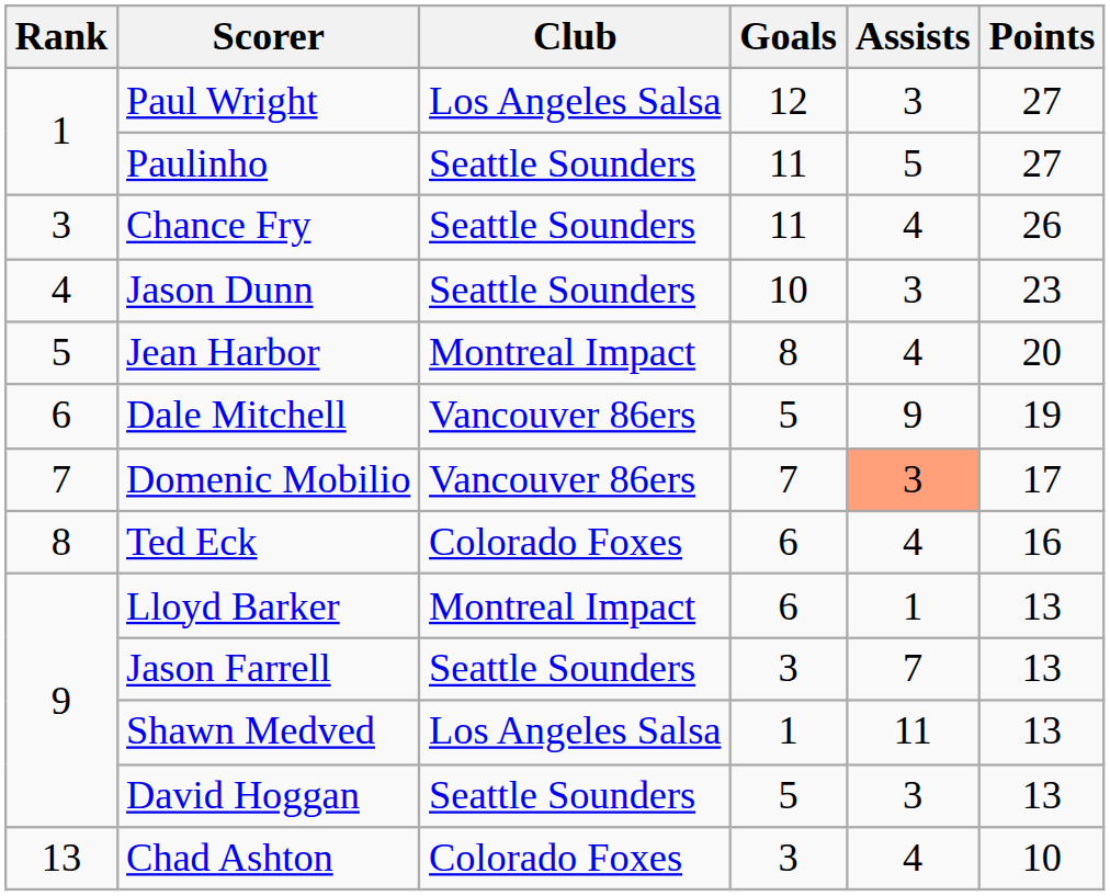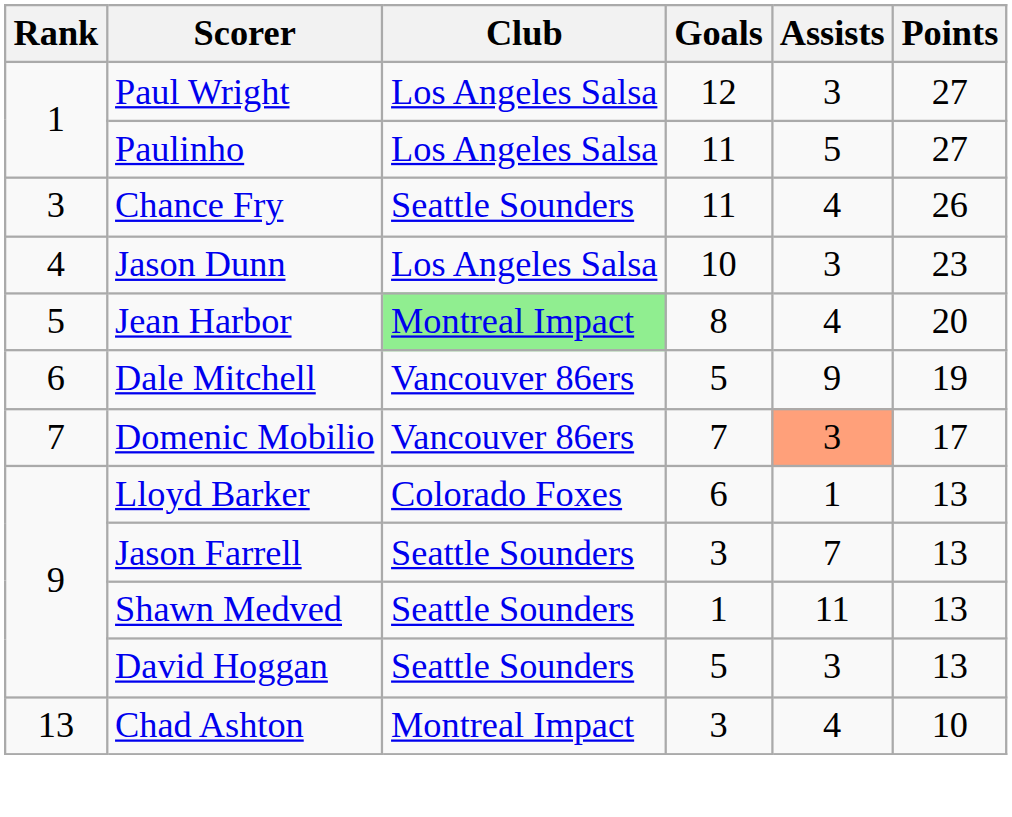Paulinho | Club: Seattle Sounders -> Los Angeles Salsa
Jason Dunn | Club: Seattle Sounders -> Los Angeles Salsa
Jean Harbor | Club: no background -> lightgreen background
- row: 8 | Ted Eck | Colorado Foxes | 6 | 4 | 16
Lloyd Barker | Club: Montreal Impact -> Colorado Foxes
Shawn Medved | Club: Los Angeles Salsa -> Seattle Sounders
Chad Ashton | Club: Colorado Foxes -> Montreal Impact
